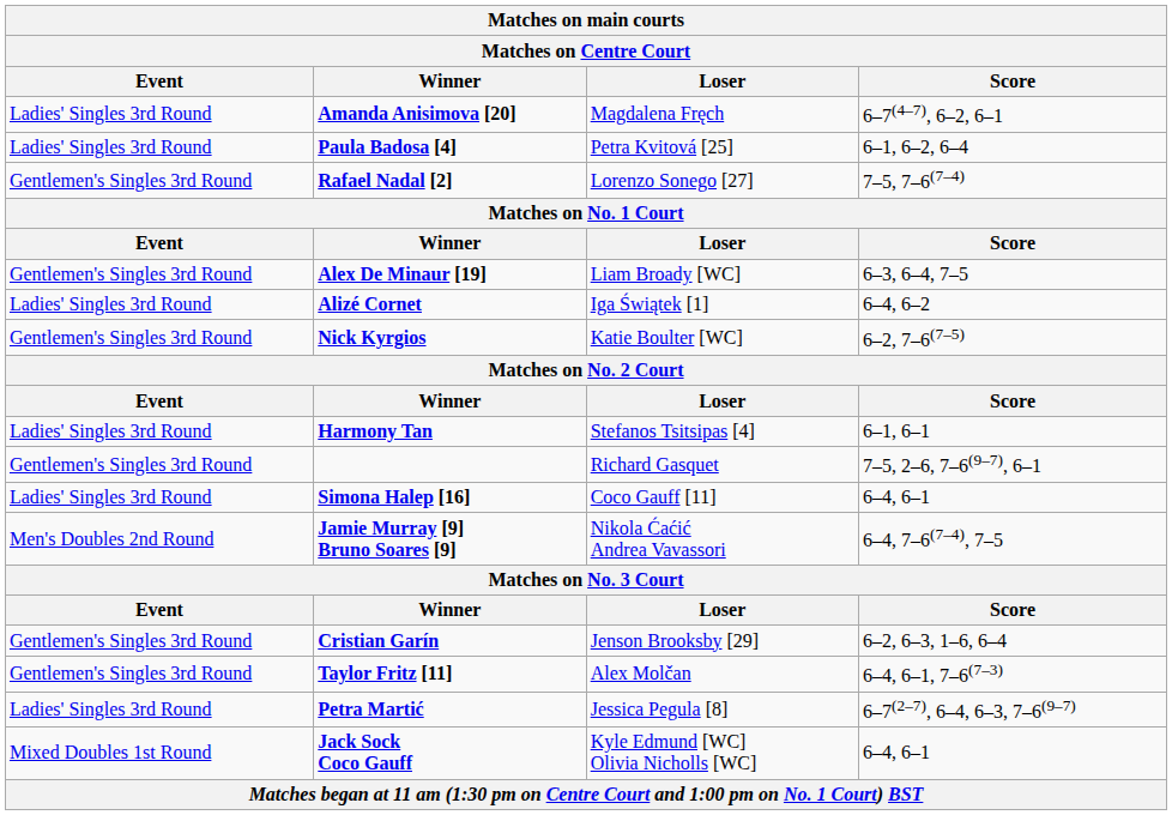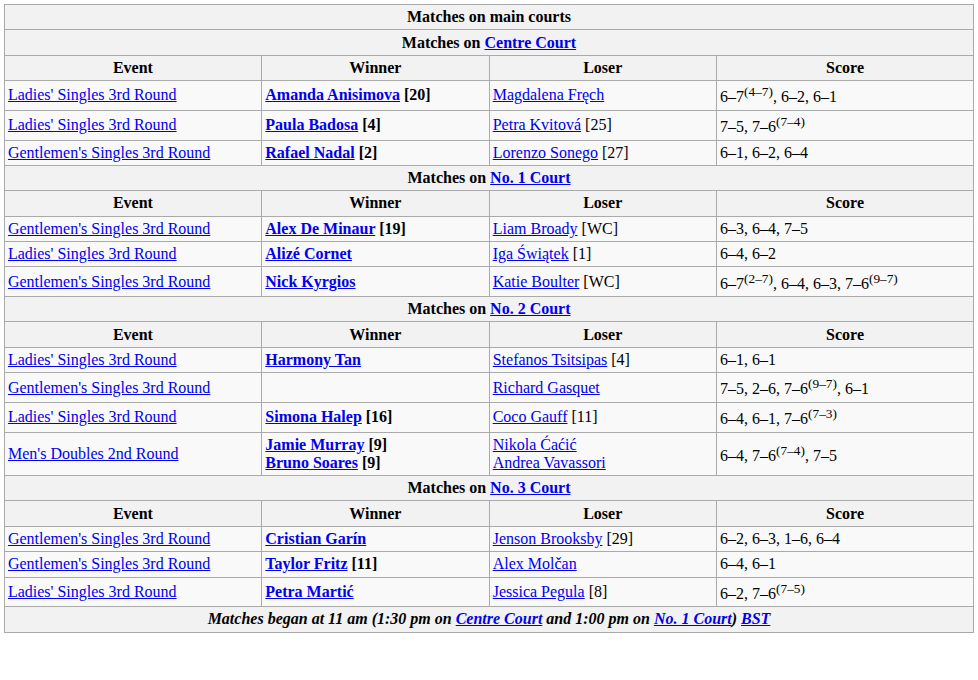Paula Badosa [4] | Score: 6–1, 6–2, 6–4 -> 7–5, 7–6(7–4)
Rafael Nadal [2] | Score: 7–5, 7–6(7–4) -> 6–1, 6–2, 6–4
Nick Kyrgios | Score: 6–2, 7–6(7–5) -> 6–7(2–7), 6–4, 6–3, 7–6(9–7)
Simona Halep [16] | Score: 6–4, 6–1 -> 6–4, 6–1, 7–6(7–3)
Taylor Fritz [11] | Score: 6–4, 6–1, 7–6(7–3) -> 6–4, 6–1
Petra Martić | Score: 6–7(2–7), 6–4, 6–3, 7–6(9–7) -> 6–2, 7–6(7–5)
- row: Mixed Doubles 1st Round | Jack Sock Coco Gauff | Kyle Edmund [WC] Olivia Nicholls [WC] | 6–4, 6–1
